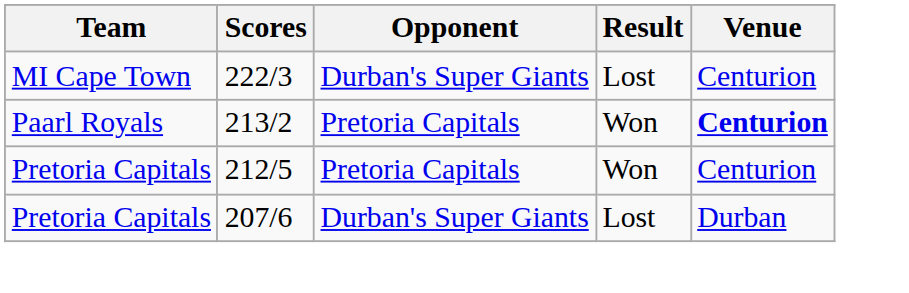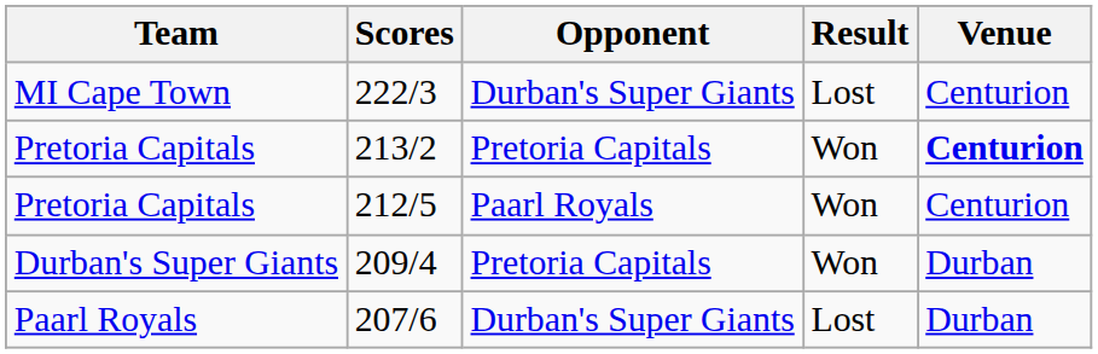213/2 | Team: Paarl Royals -> Pretoria Capitals
212/5 | Opponent: Pretoria Capitals -> Paarl Royals
+ row: Durban's Super Giants | 209/4 | Pretoria Capitals | Won | Durban
207/6 | Team: Pretoria Capitals -> Paarl Royals
